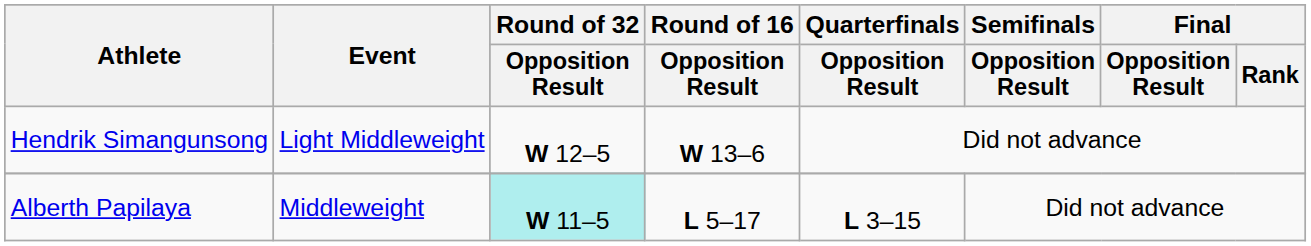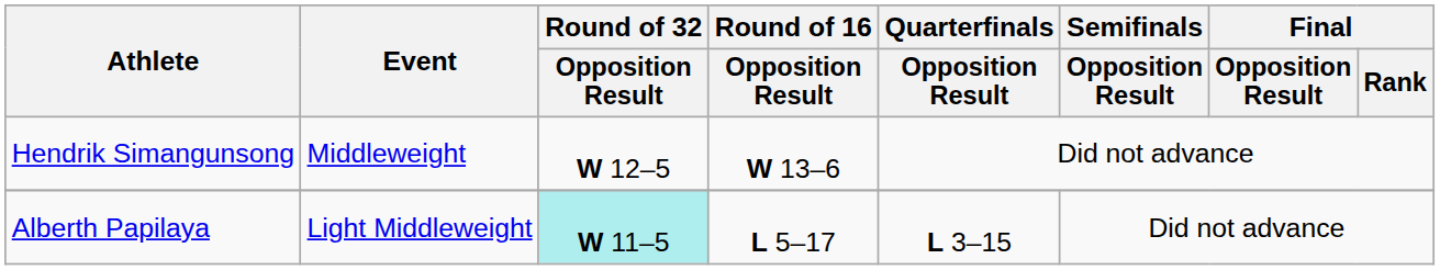Hendrik Simangunsong | Event: Light Middleweight -> Middleweight
Alberth Papilaya | Event: Middleweight -> Light Middleweight
